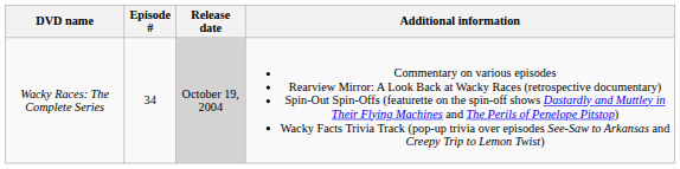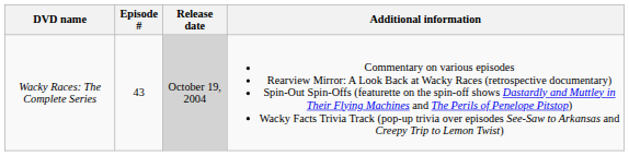Wacky Races: The Complete Series | Episode #: 34 -> 43
